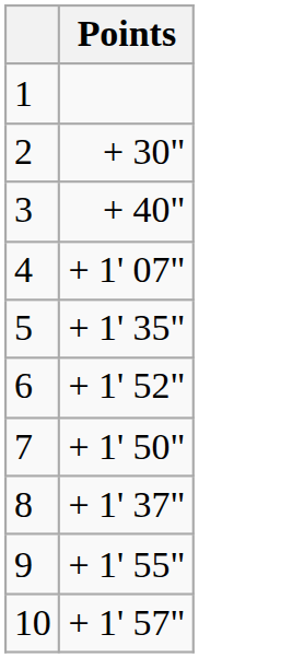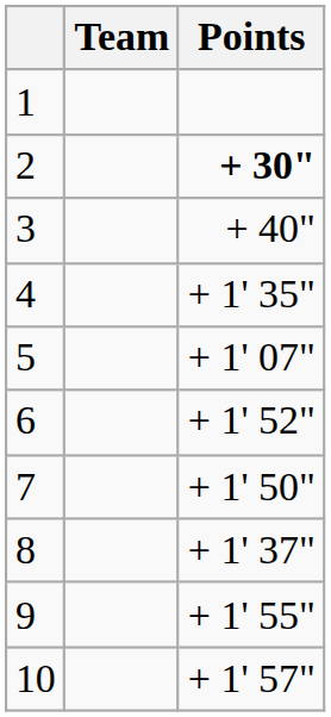+ column: Team
2 | Points: normal -> bold
4 | Points: + 1' 07" -> + 1' 35"
5 | Points: + 1' 35" -> + 1' 07"
